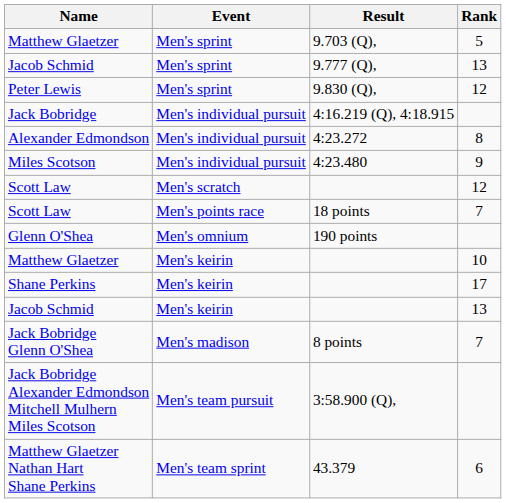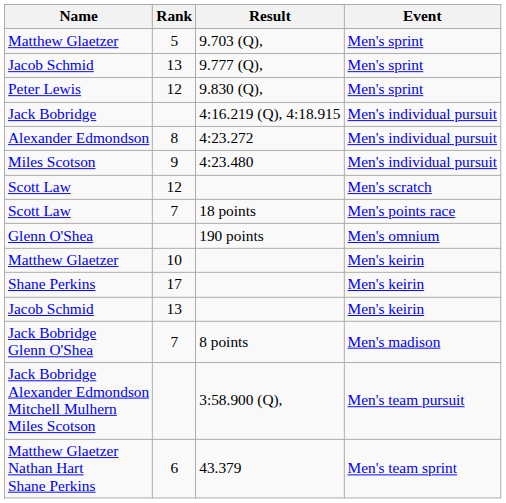columns swapped: Event <-> Rank
